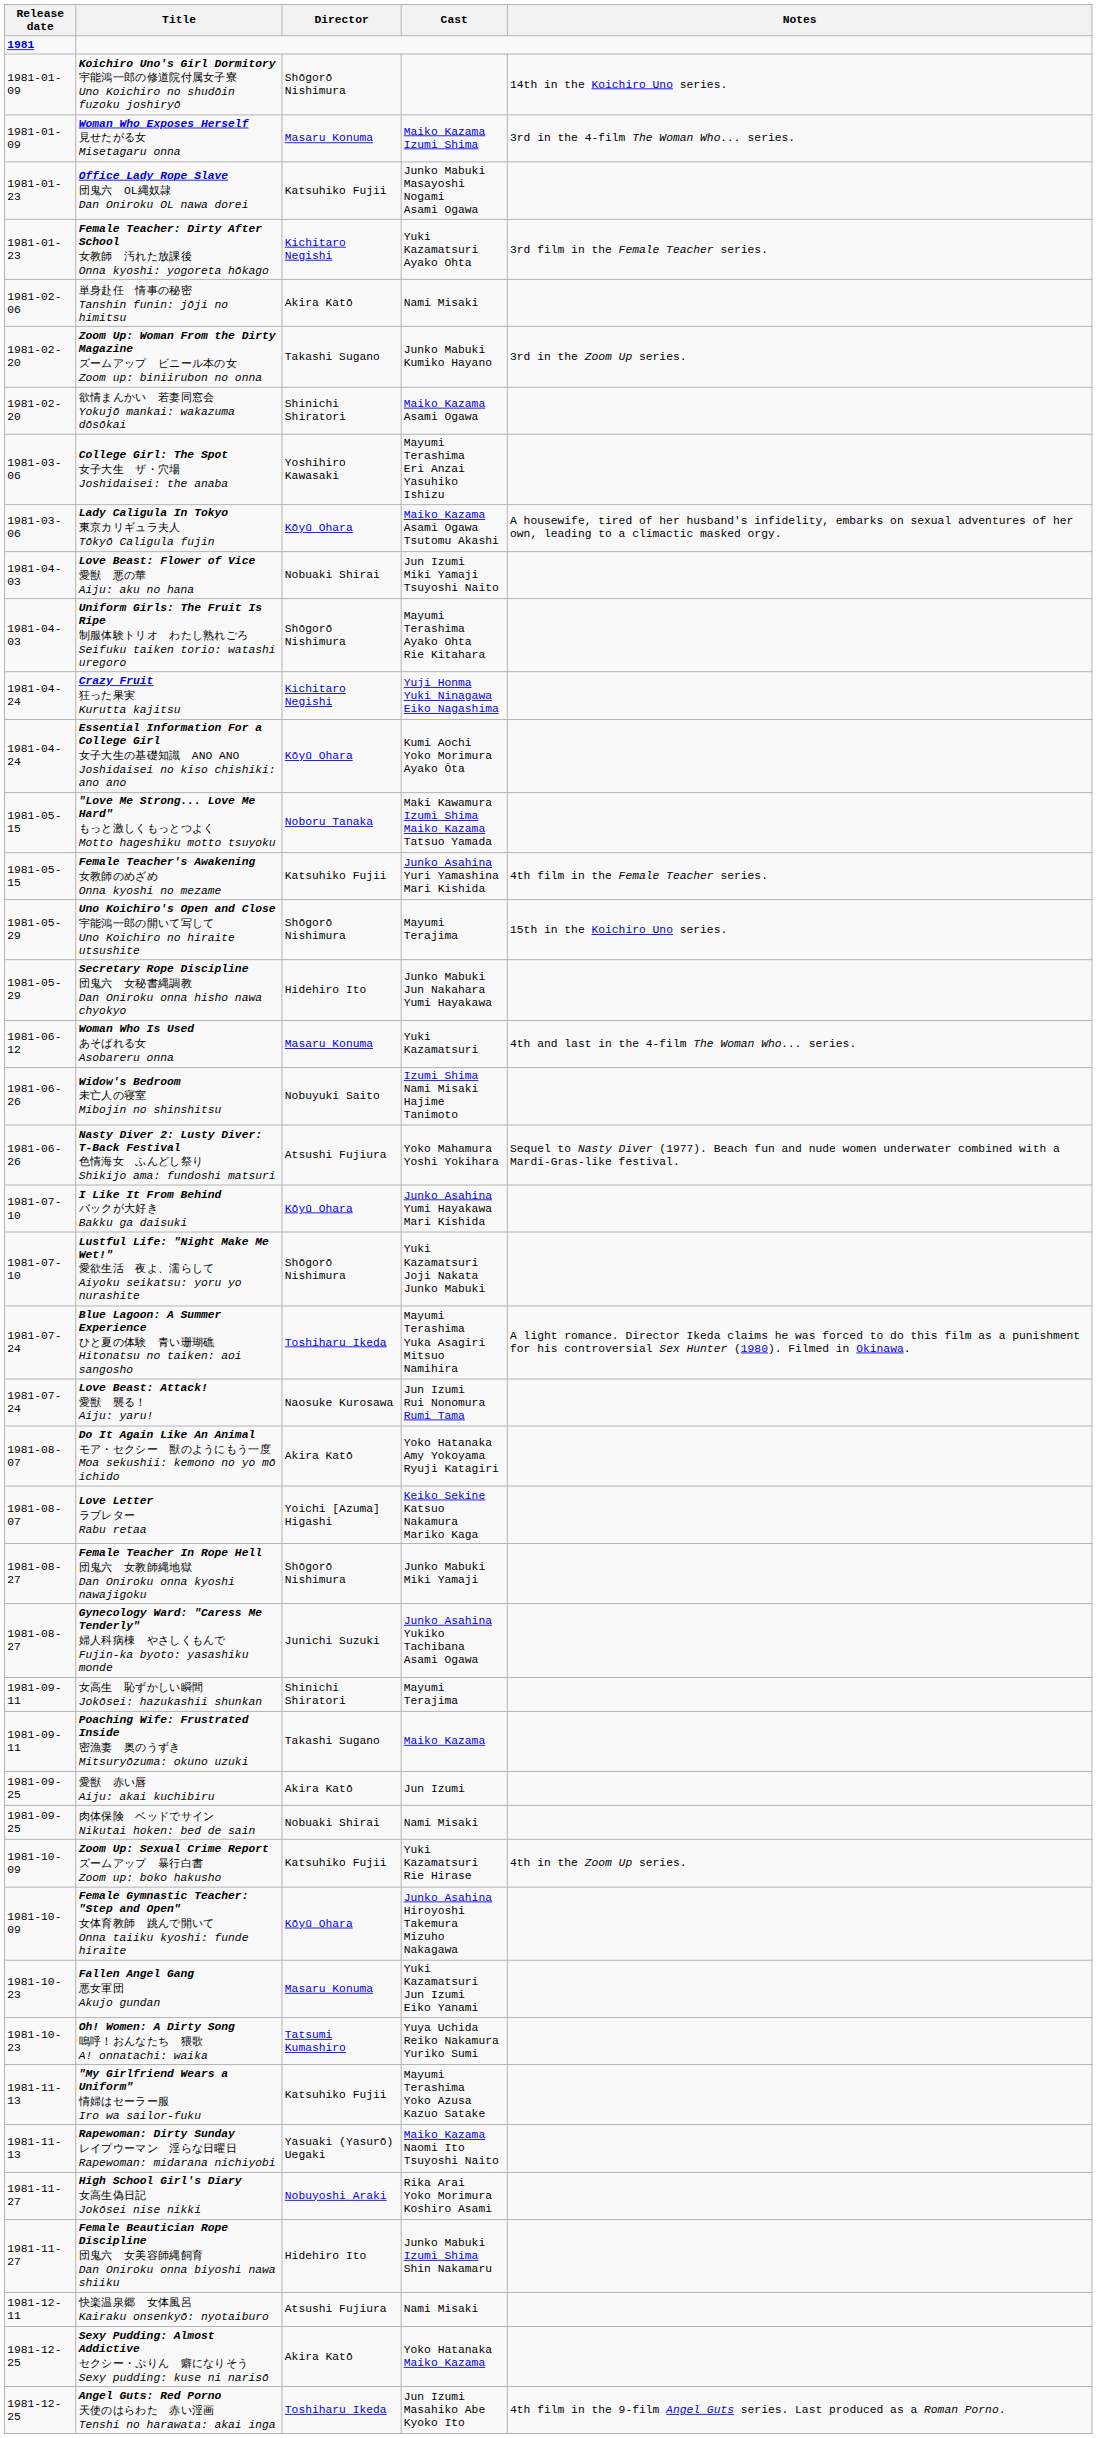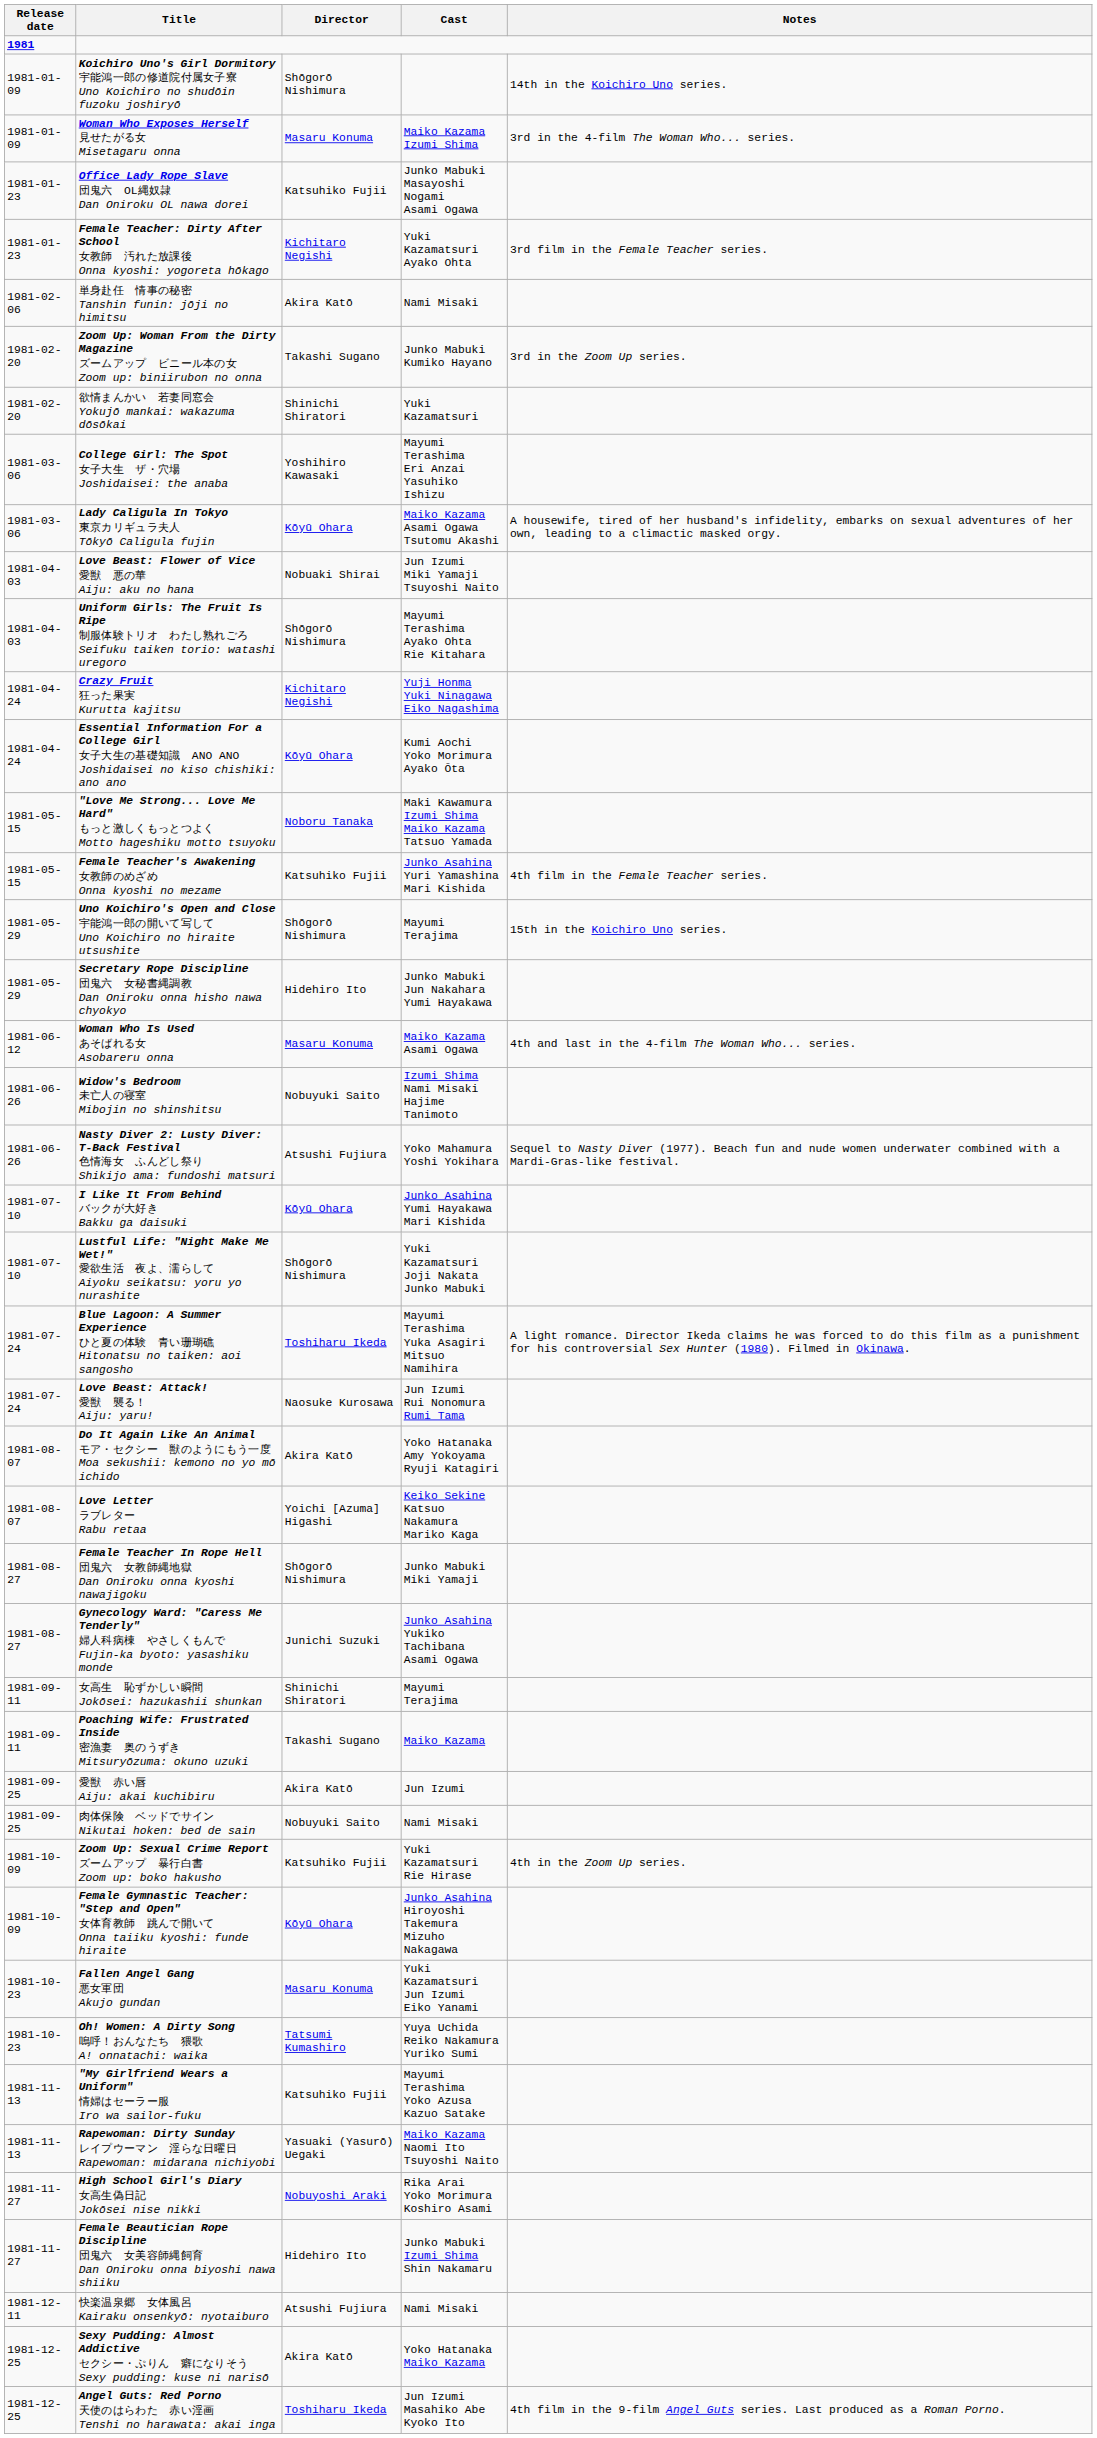欲情まんかい 若妻同窓会 Yokujō mankai: wakazuma dōsōkai | Cast: Maiko Kazama Asami Ogawa -> Yuki Kazamatsuri
Woman Who Is Used あそばれる女 Asobareru onna | Cast: Yuki Kazamatsuri -> Maiko Kazama Asami Ogawa
肉体保険 ベッドでサイン Nikutai hoken: bed de sain | Director: Nobuaki Shirai -> Nobuyuki Saito
